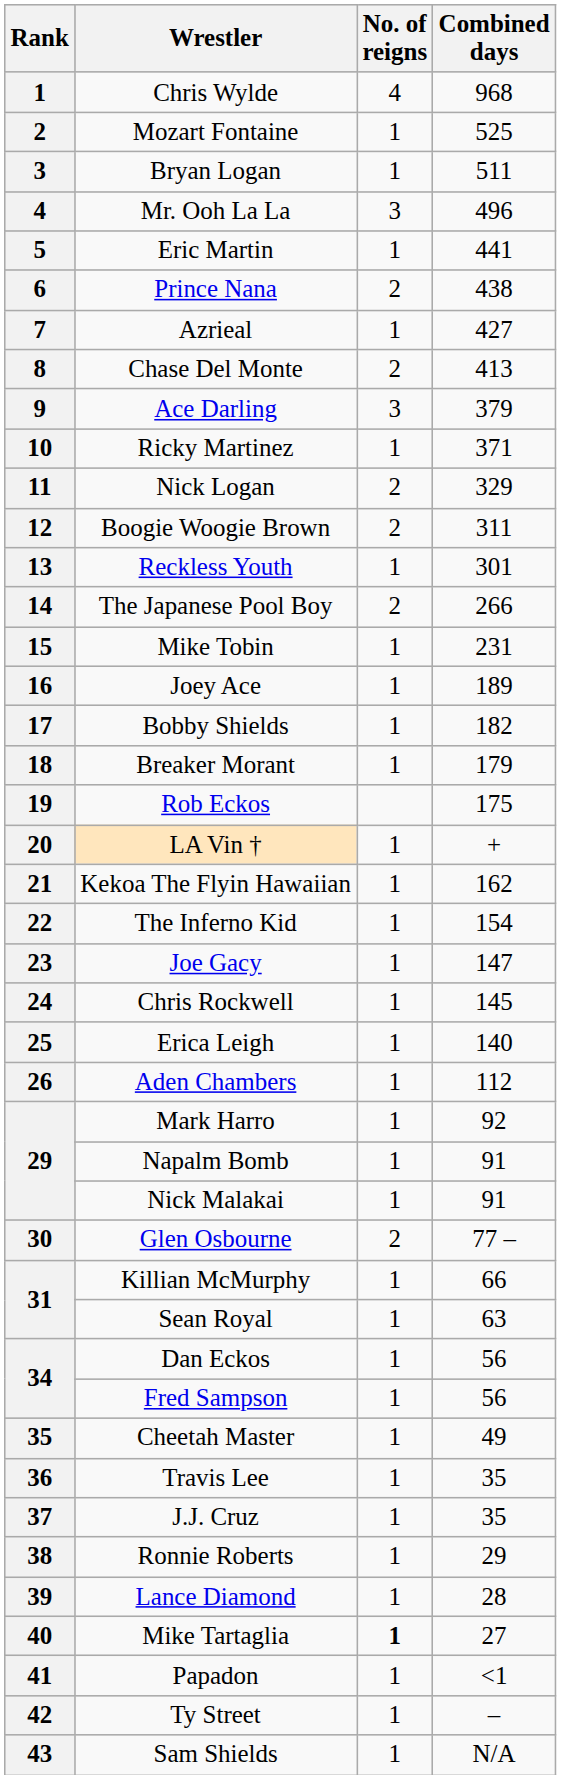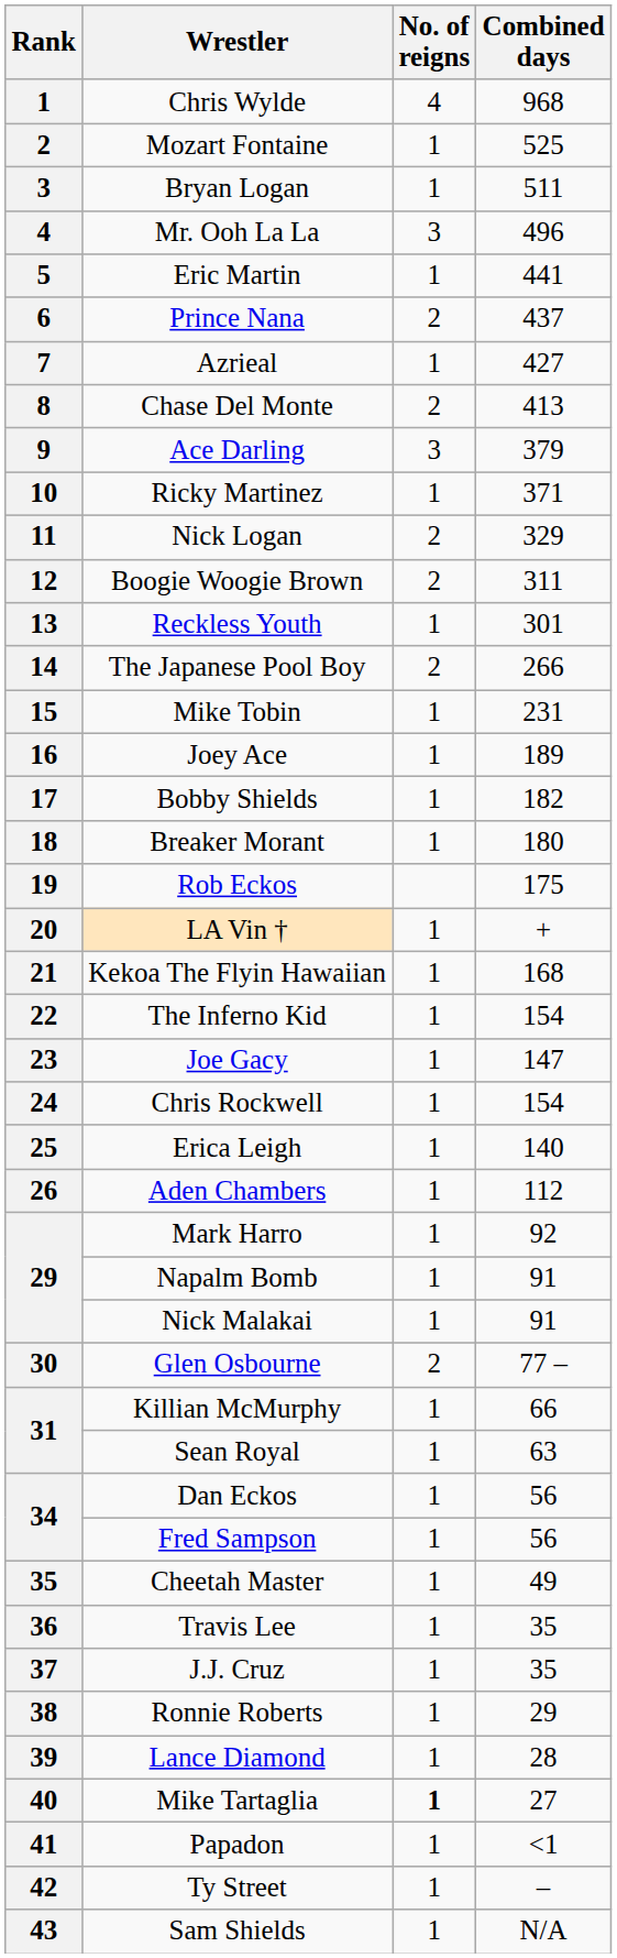Prince Nana | Combined days: 438 -> 437
Breaker Morant | Combined days: 179 -> 180
Kekoa The Flyin Hawaiian | Combined days: 162 -> 168
Chris Rockwell | Combined days: 145 -> 154
